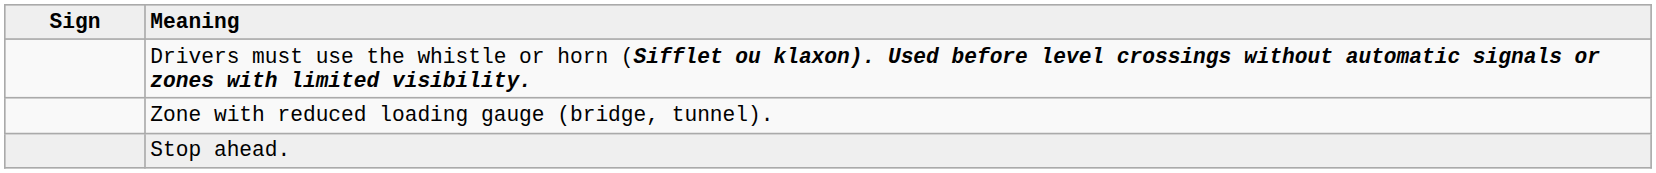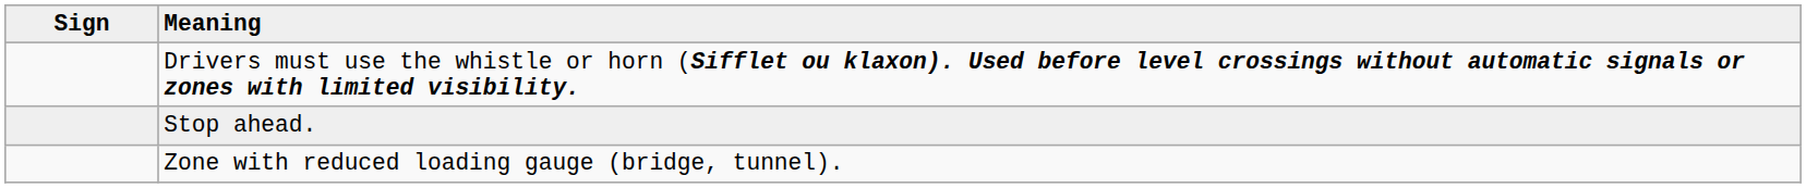rows swapped: Stop ahead. <-> Zone with reduced loading gauge (bridge, tunnel).
